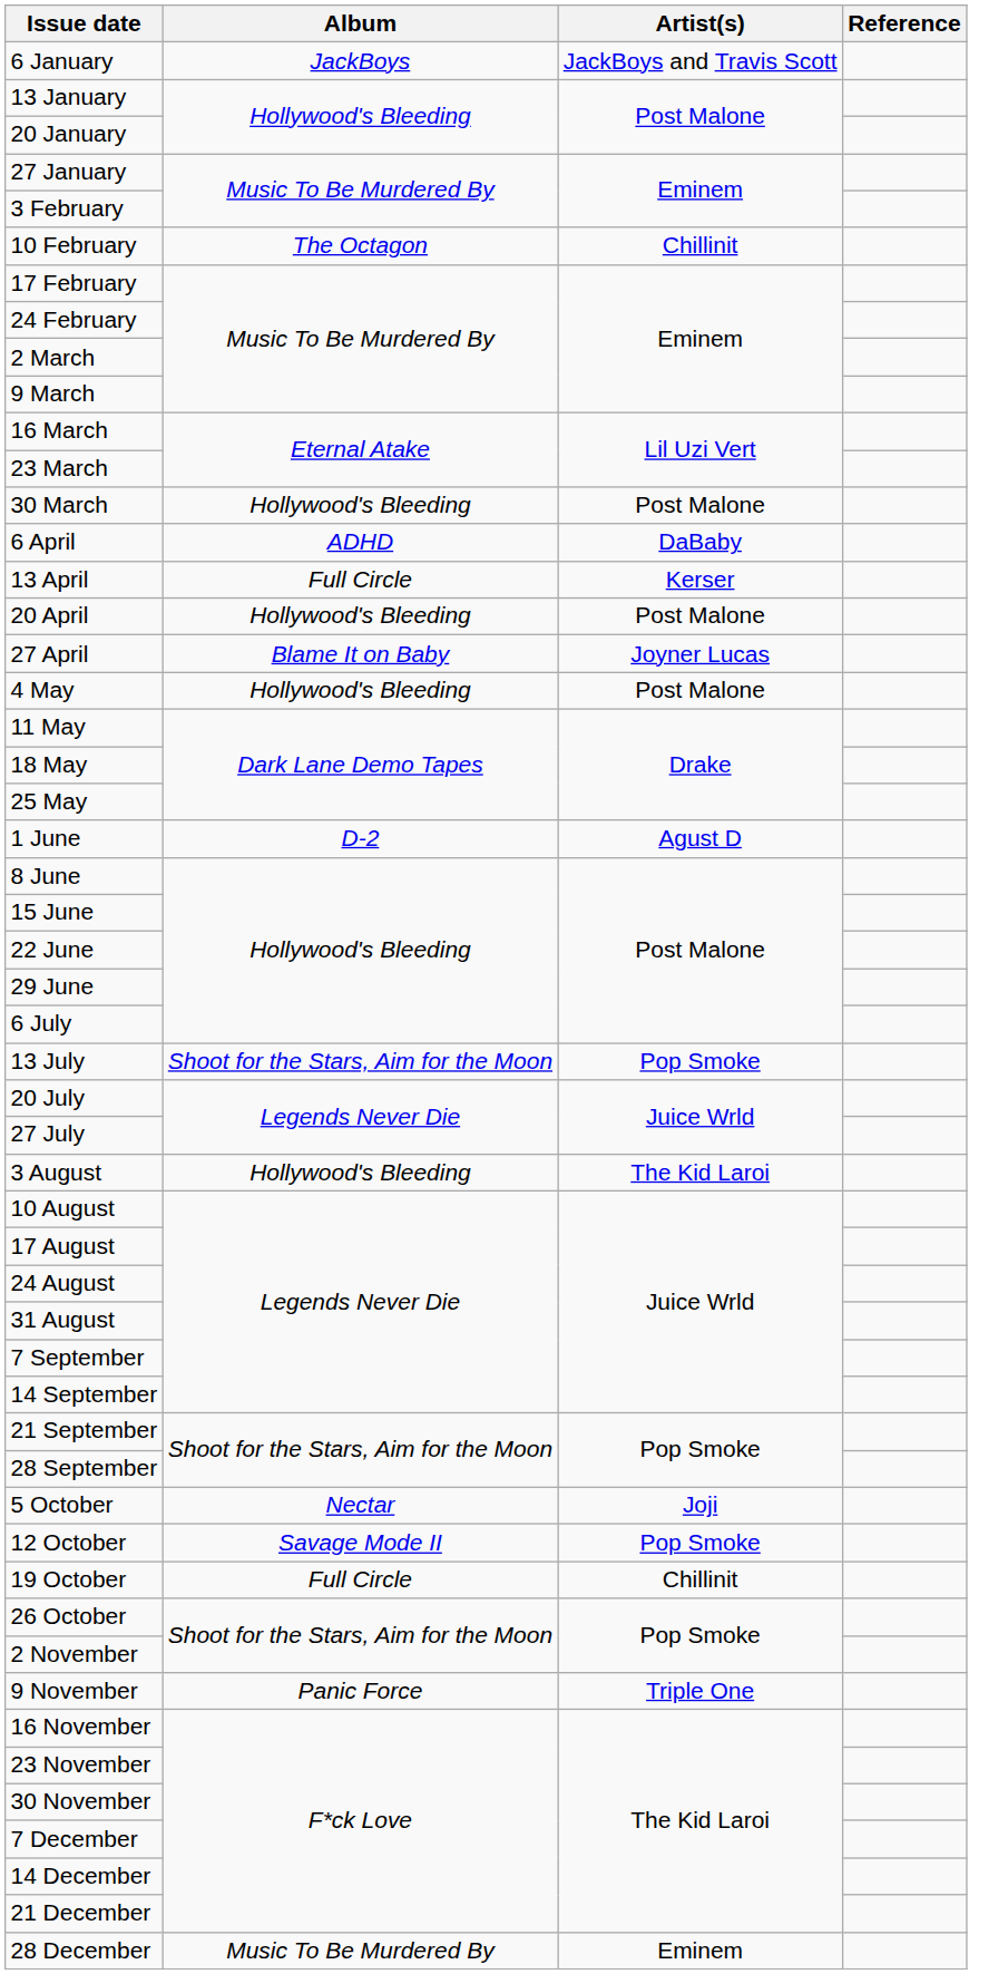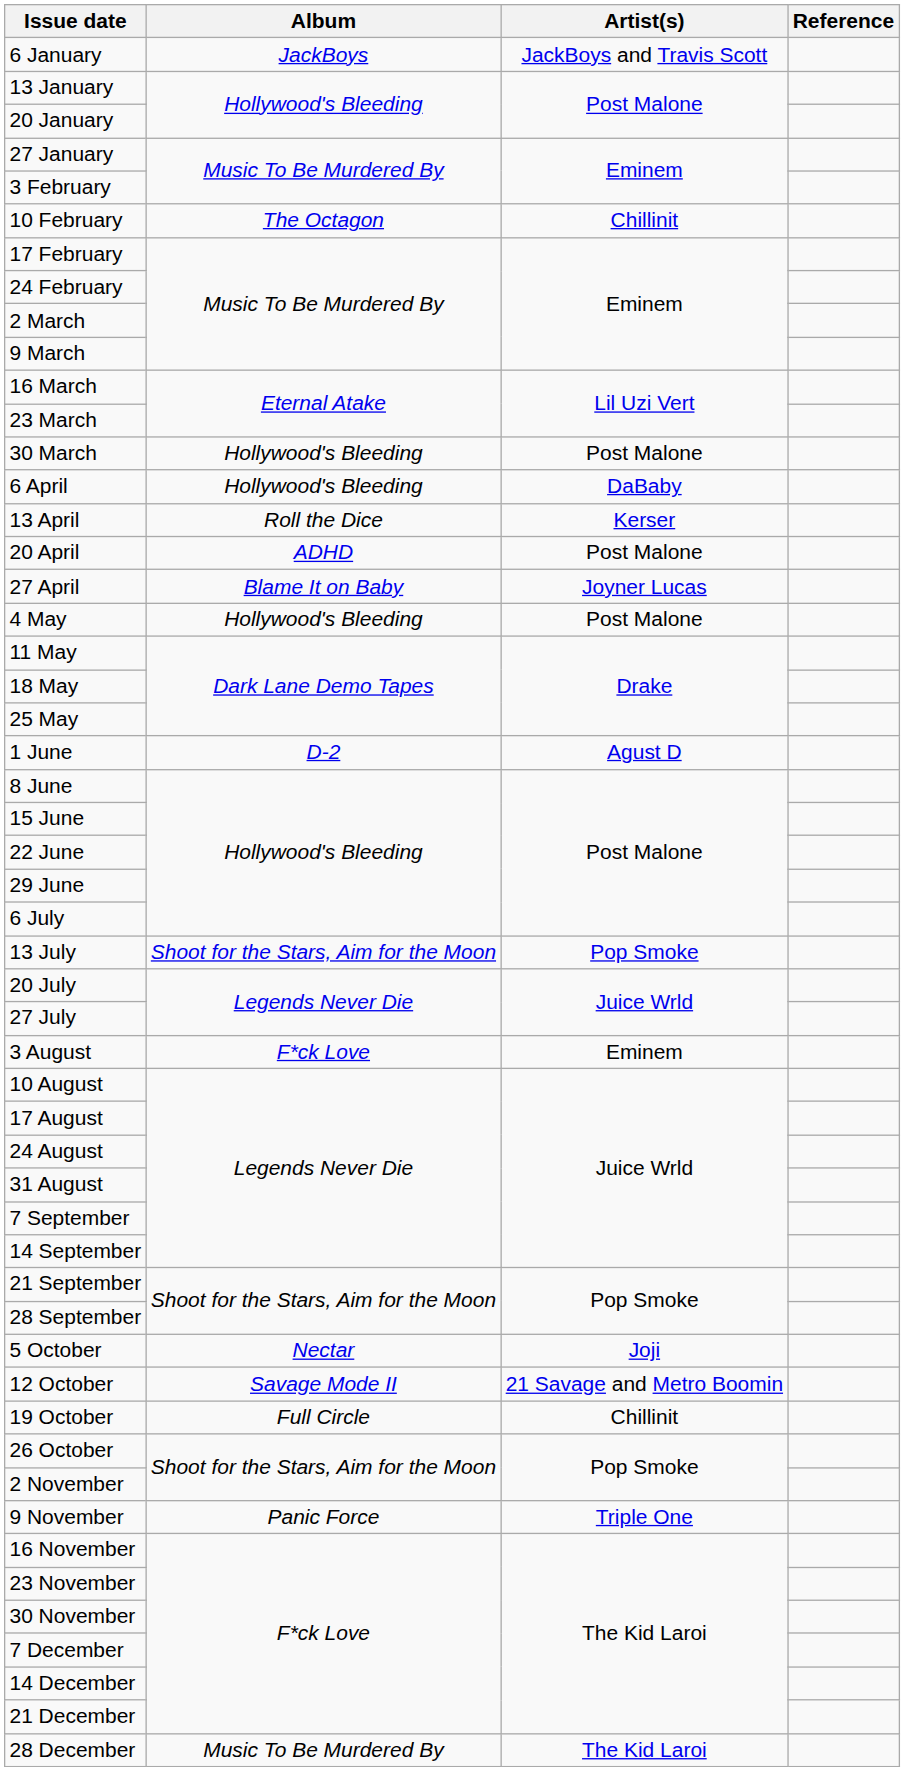6 April | Album: ADHD -> Hollywood's Bleeding
13 April | Album: Full Circle -> Roll the Dice
20 April | Album: Hollywood's Bleeding -> ADHD
3 August | Album: Hollywood's Bleeding -> F*ck Love
3 August | Artist(s): The Kid Laroi -> Eminem
12 October | Artist(s): Pop Smoke -> 21 Savage and Metro Boomin
28 December | Artist(s): Eminem -> The Kid Laroi
